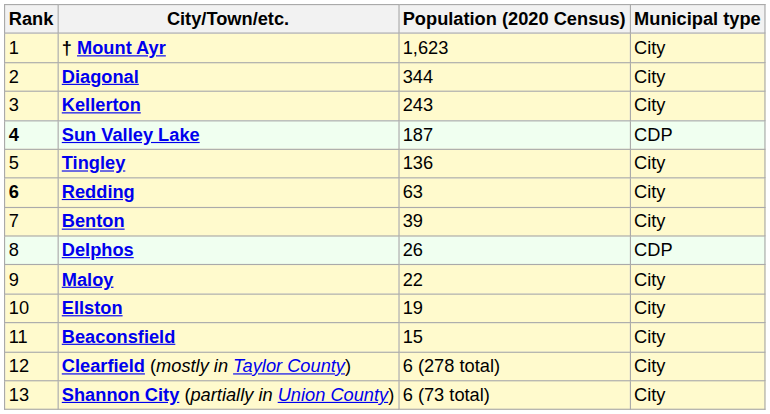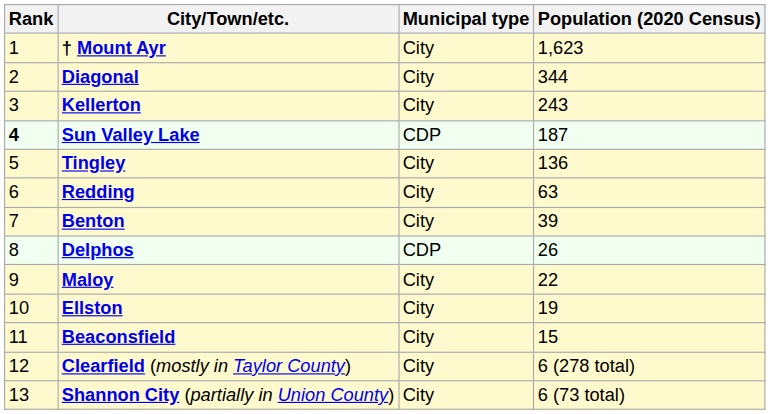columns swapped: Municipal type <-> Population (2020 Census)
Redding | Rank: bold -> normal
